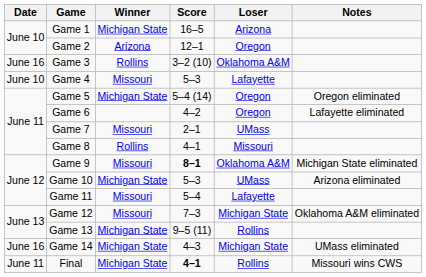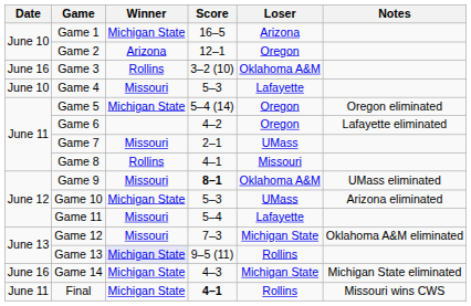Game 9 | Notes: Michigan State eliminated -> UMass eliminated
Game 13 | Winner: no background -> lavender background
Game 14 | Notes: UMass eliminated -> Michigan State eliminated
